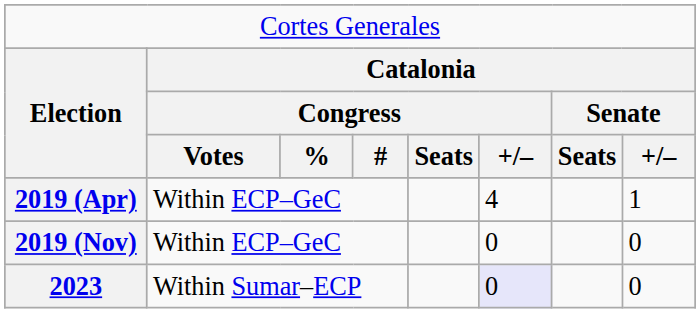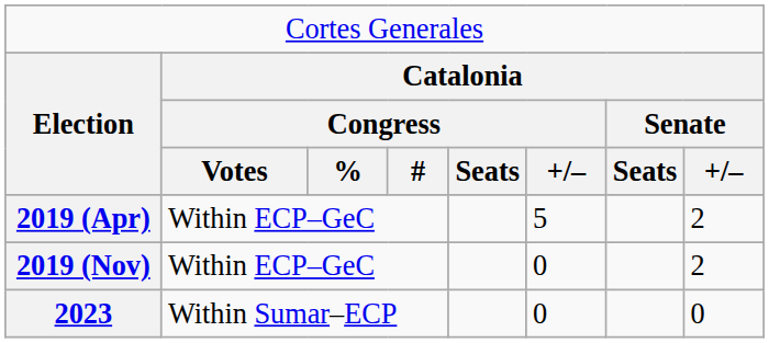2019 (Apr) | column 6: 4 -> 5
2019 (Apr) | column 8: 1 -> 2
2019 (Nov) | column 8: 0 -> 2
2023 | column 6: lavender background -> no background
